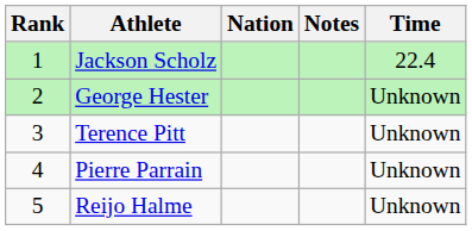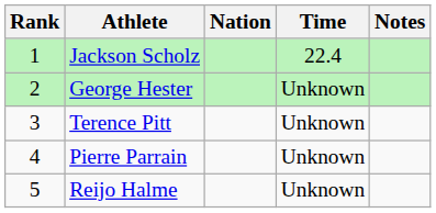columns swapped: Time <-> Notes
